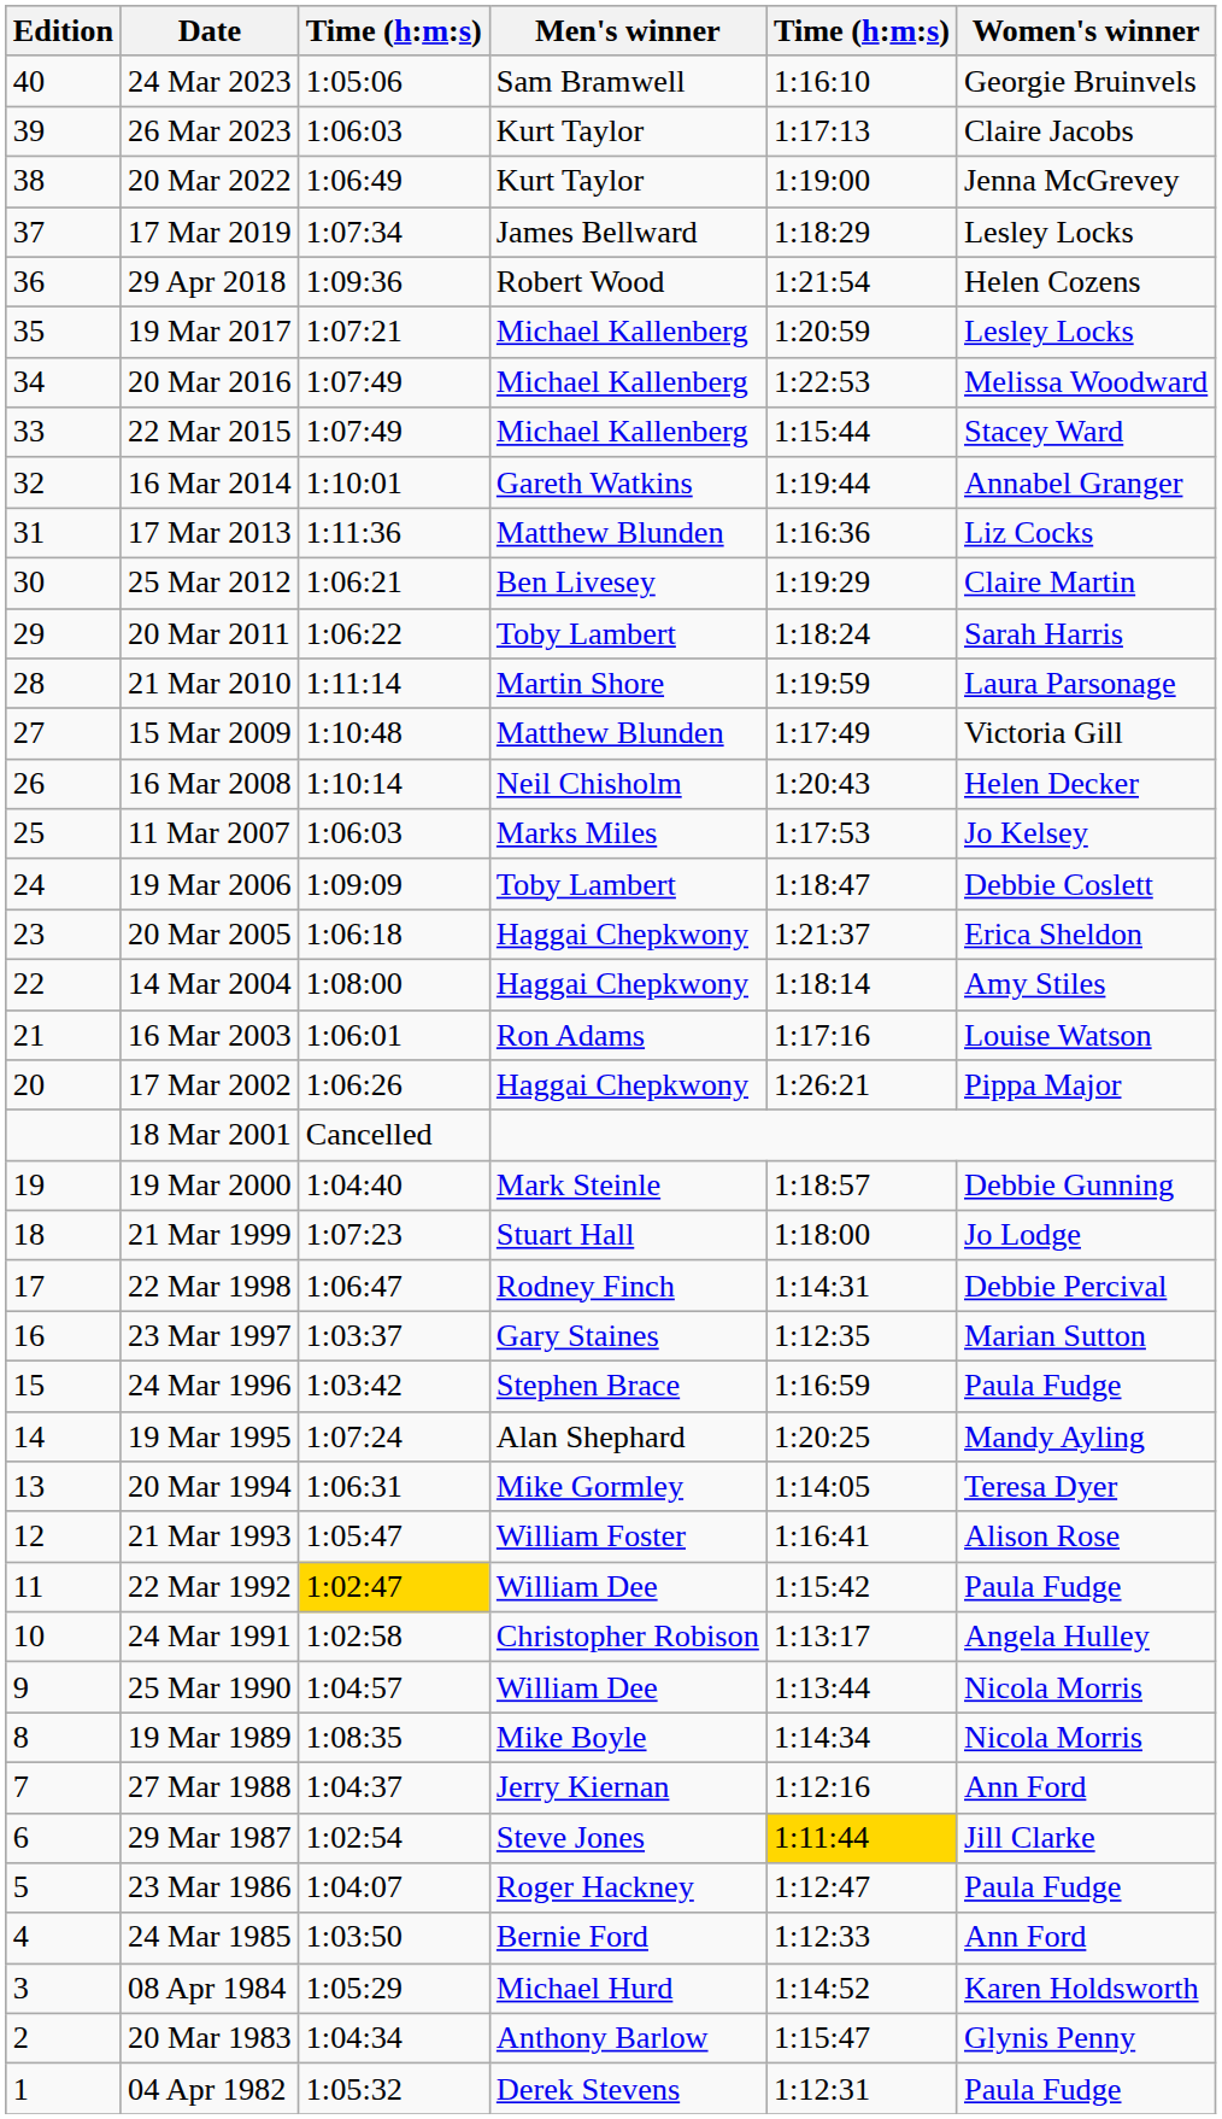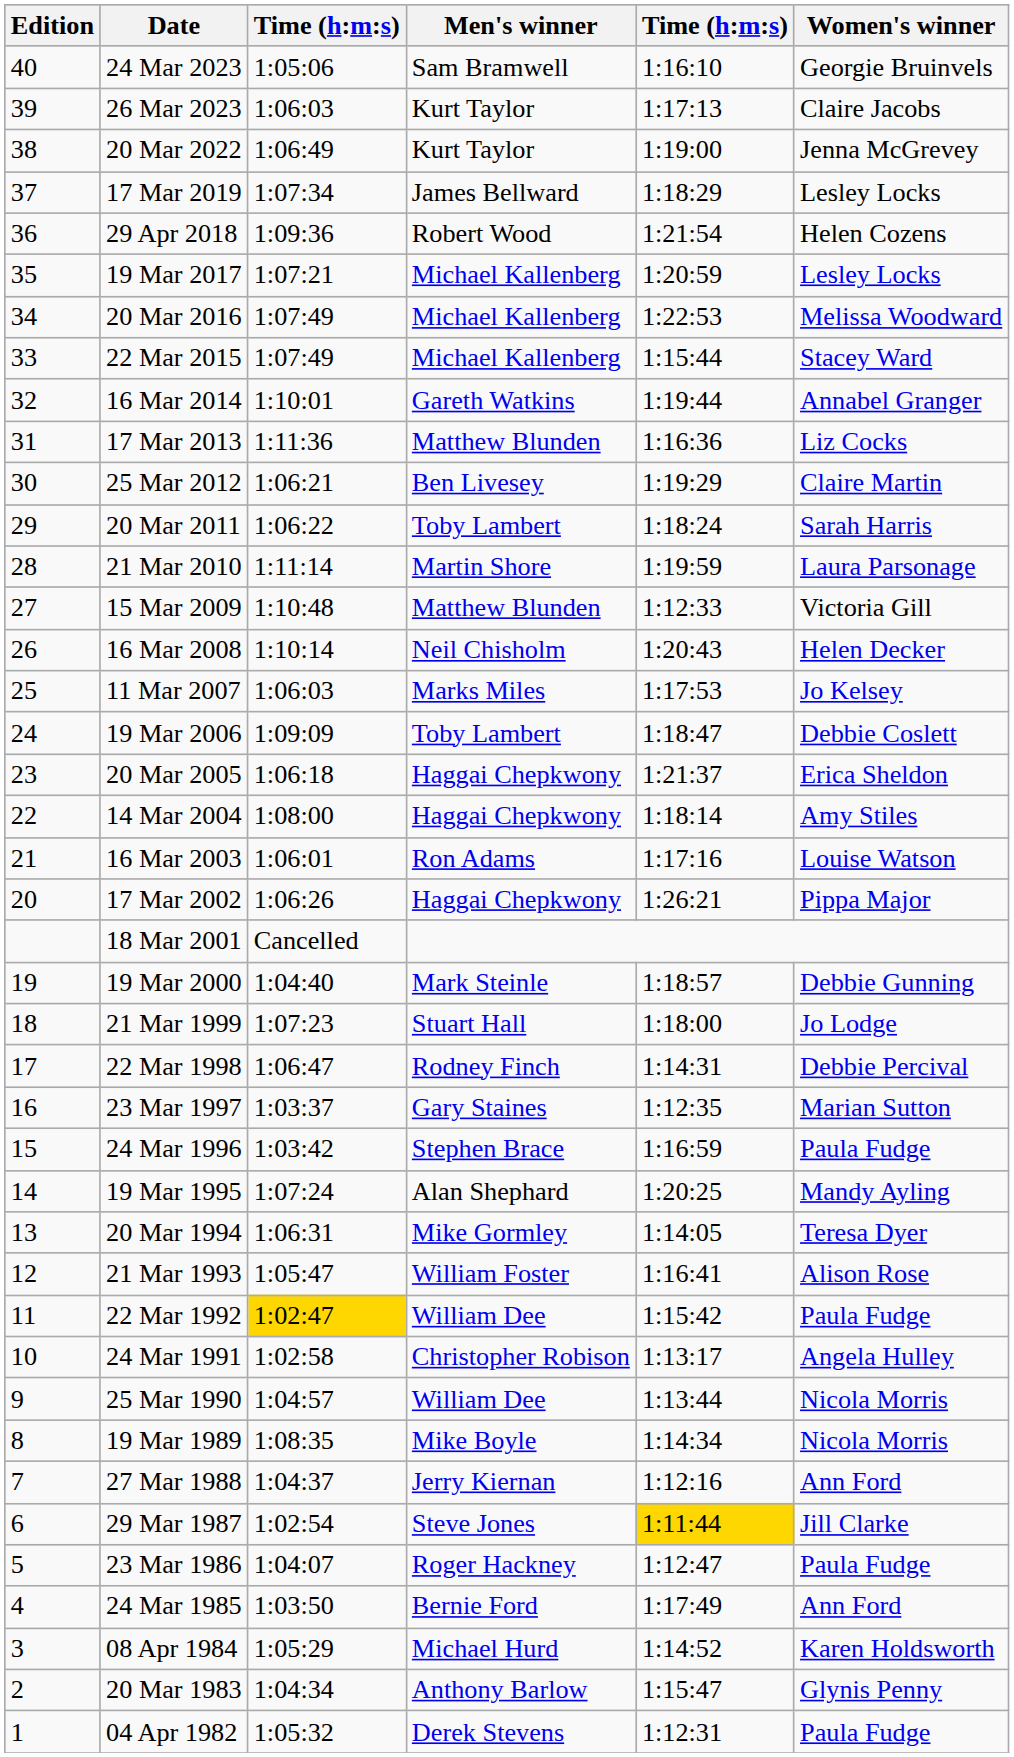15 Mar 2009 | column 5: 1:17:49 -> 1:12:33
24 Mar 1985 | column 5: 1:12:33 -> 1:17:49
